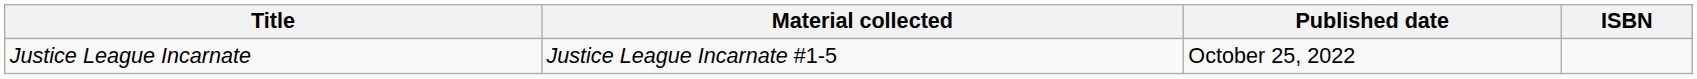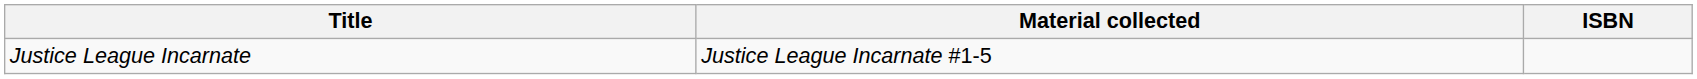- column: Published date | October 25, 2022
